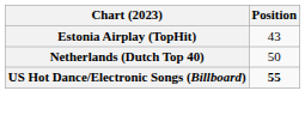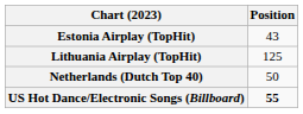+ row: Lithuania Airplay (TopHit) | 125
